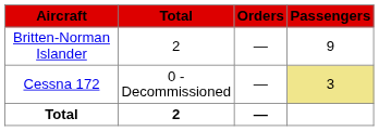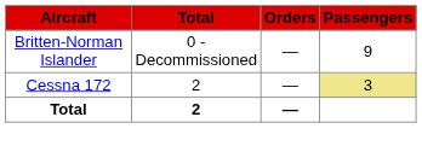Britten-Norman Islander | Total: 2 -> 0 - Decommissioned
Cessna 172 | Total: 0 - Decommissioned -> 2
